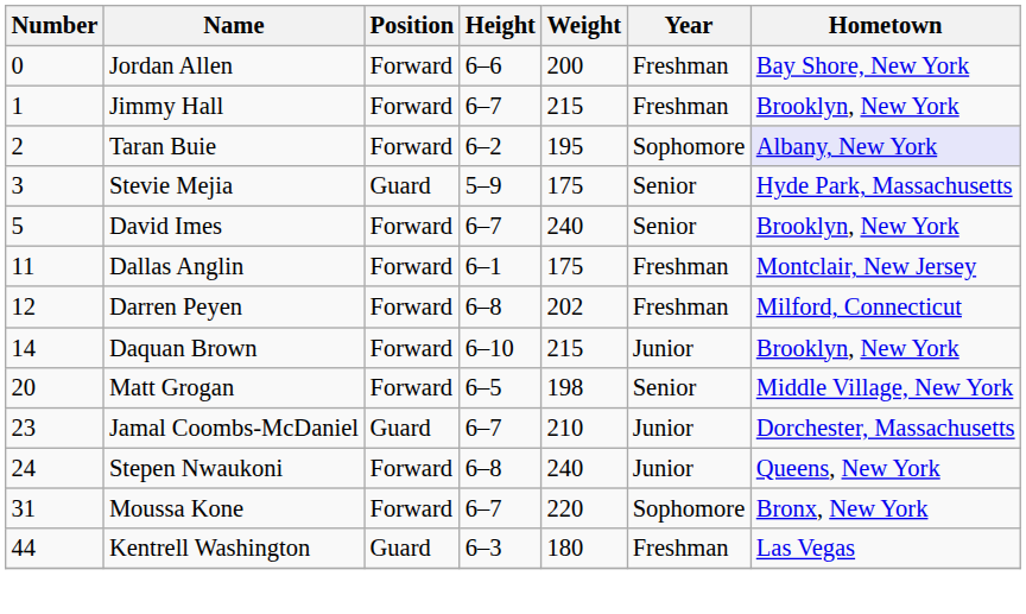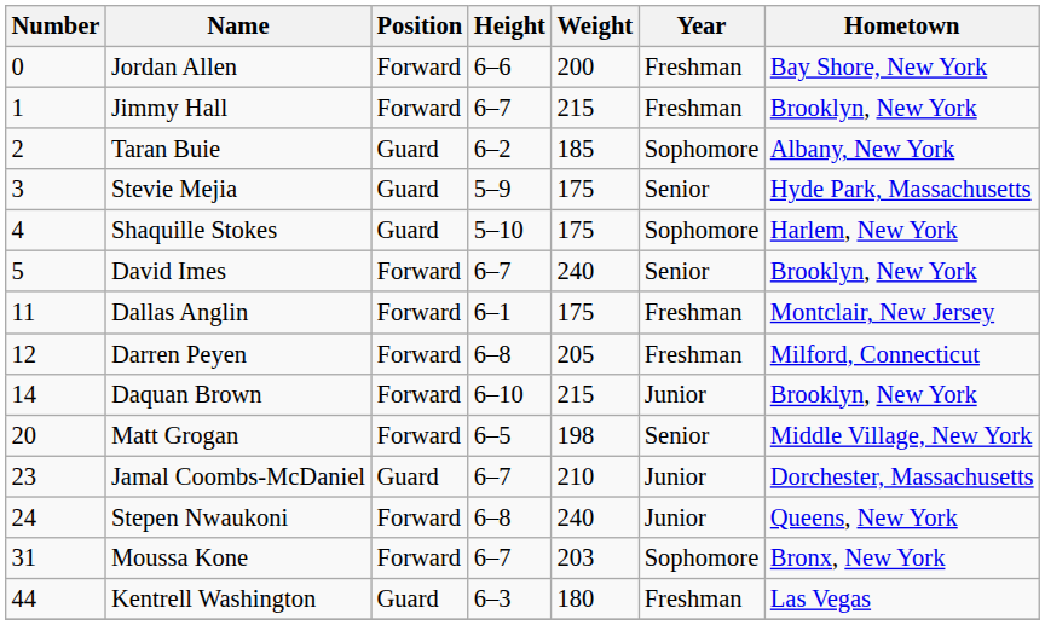Taran Buie | Position: Forward -> Guard
Taran Buie | Weight: 195 -> 185
Taran Buie | Hometown: lavender background -> no background
+ row: 4 | Shaquille Stokes | Guard | 5–10 | 175 | Sophomore | Harlem, New York
Darren Peyen | Weight: 202 -> 205
Moussa Kone | Weight: 220 -> 203
